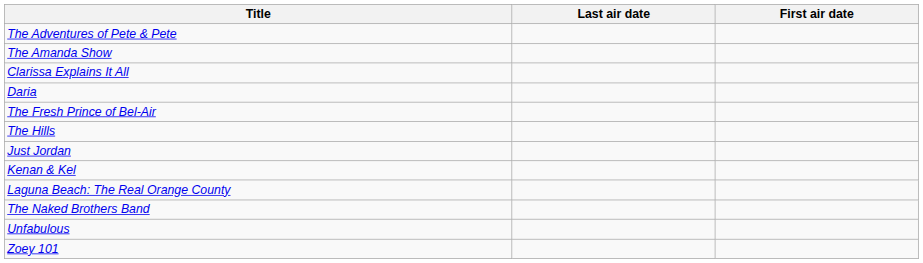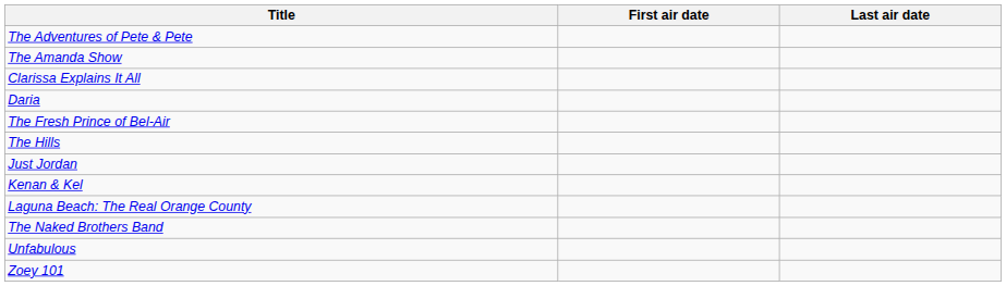columns swapped: First air date <-> Last air date
